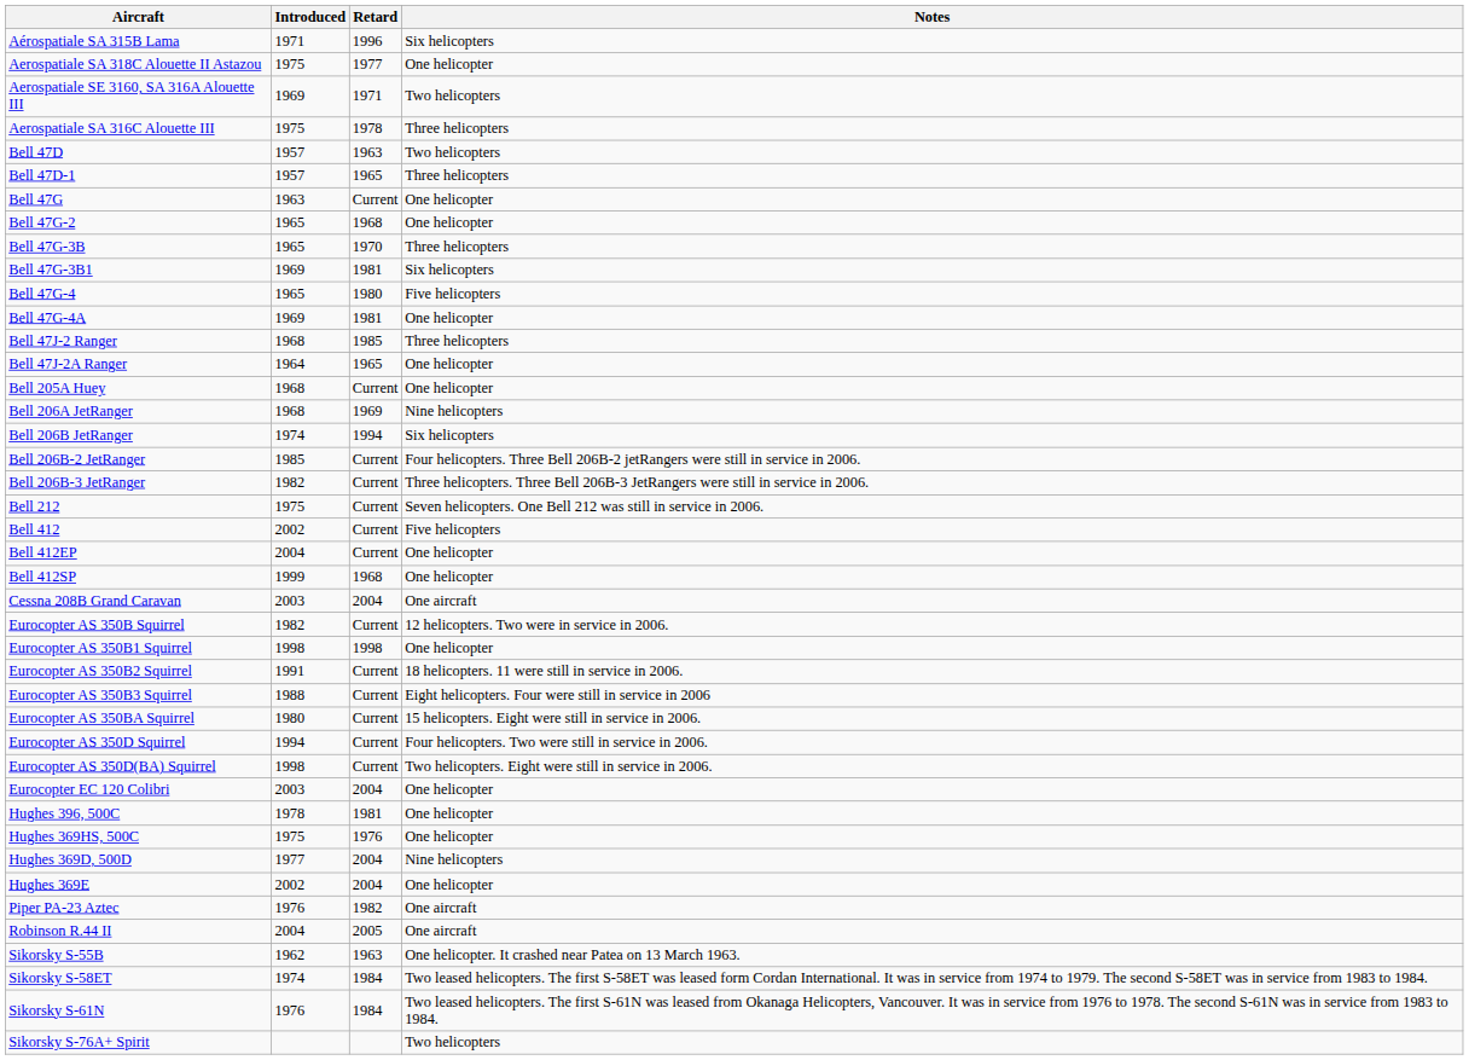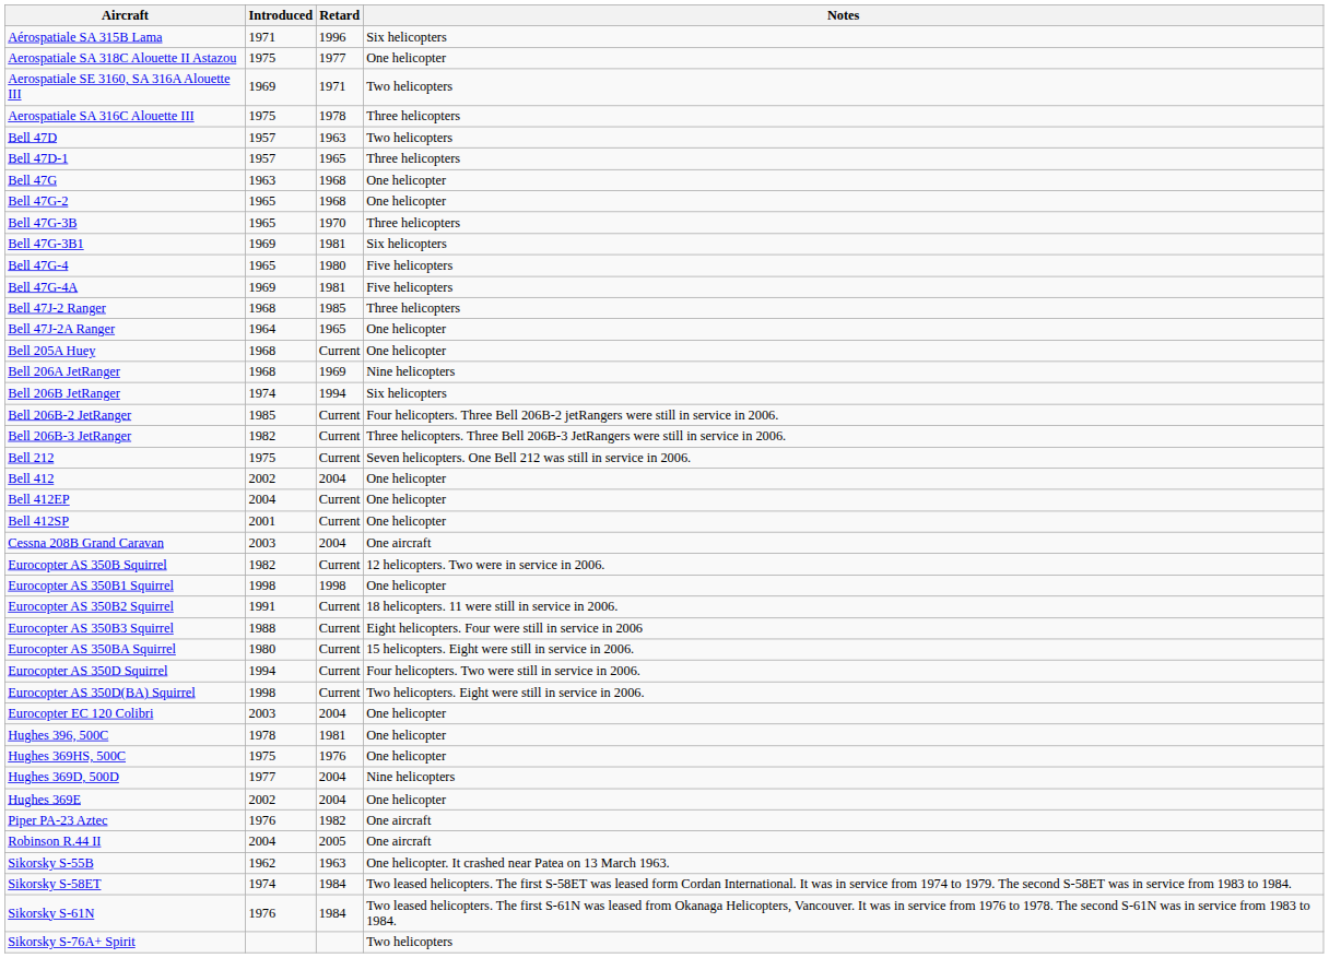Bell 47G | Retard: Current -> 1968
Bell 47G-4A | Notes: One helicopter -> Five helicopters
Bell 412 | Retard: Current -> 2004
Bell 412 | Notes: Five helicopters -> One helicopter
Bell 412SP | Introduced: 1999 -> 2001
Bell 412SP | Retard: 1968 -> Current
